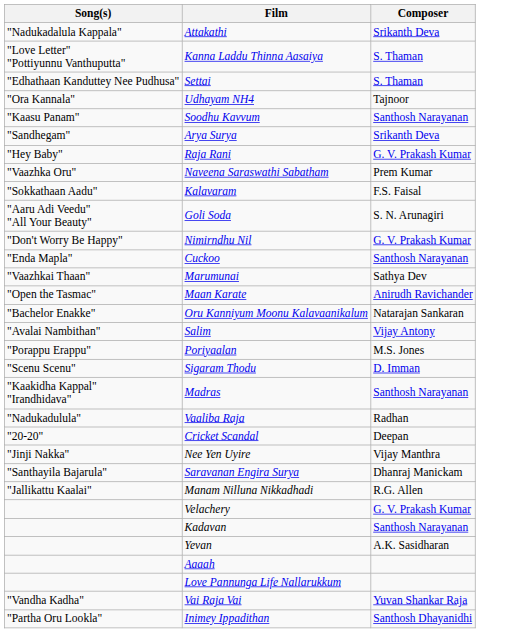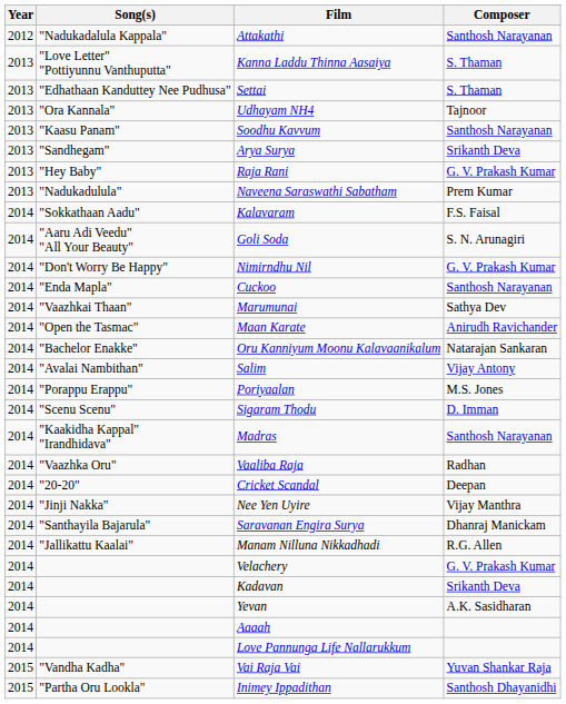+ column: Year | 2012 | 2013 | 2013 | 2013 | 2013 | 2013 | 2013 | 2013 | 2014 | 2014 | 2014 | 2014 | 2014 | 2014 | 2014 | 2014 | 2014 | 2014 | 2014 | 2014 | 2014 | 2014 | 2014 | 2014 | 2014 | 2014 | 2014 | 2014 | 2014 | 2015 | 2015
Attakathi | Composer: Srikanth Deva -> Santhosh Narayanan
Naveena Saraswathi Sabatham | Song(s): "Vaazhka Oru" -> "Nadukadulula"
Vaaliba Raja | Song(s): "Nadukadulula" -> "Vaazhka Oru"
Kadavan | Composer: Santhosh Narayanan -> Srikanth Deva
